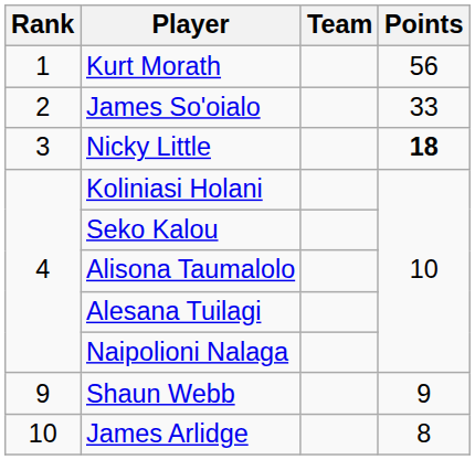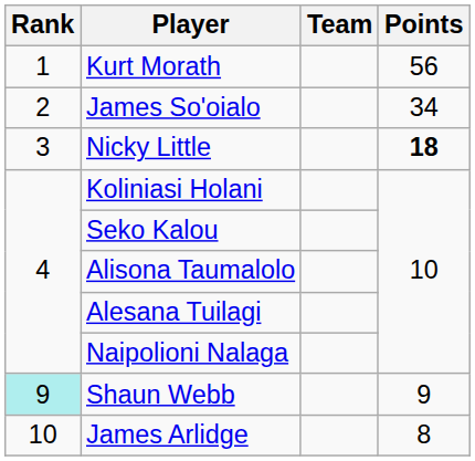James So'oialo | Points: 33 -> 34
Shaun Webb | Rank: no background -> paleturquoise background
